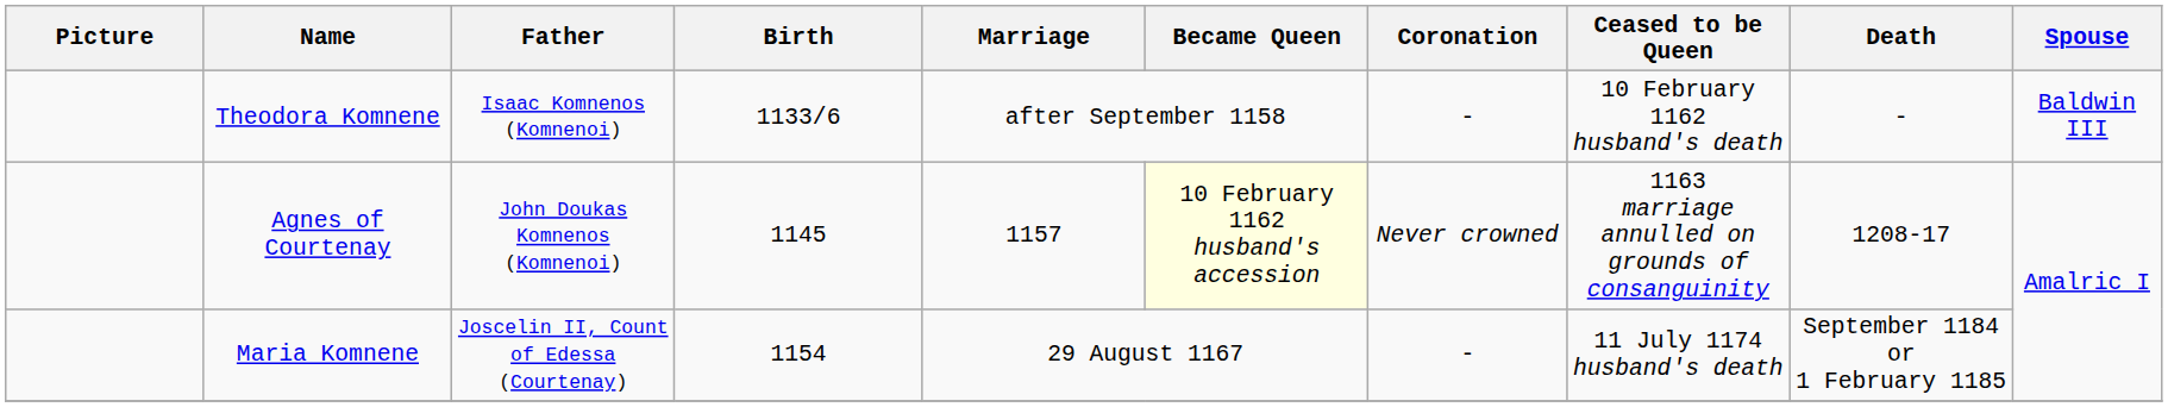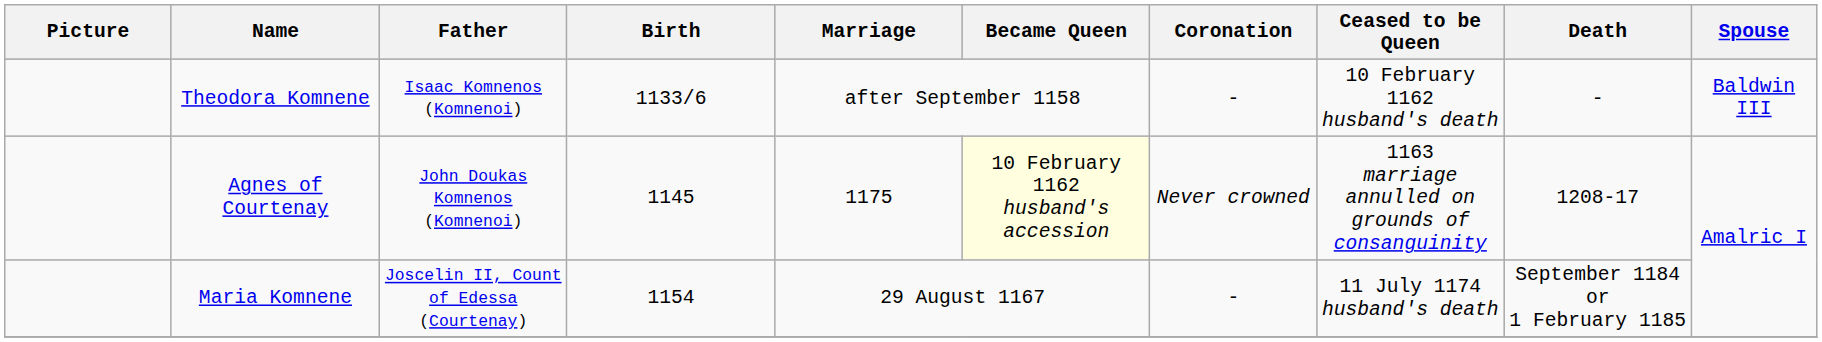Agnes of Courtenay | Marriage: 1157 -> 1175
